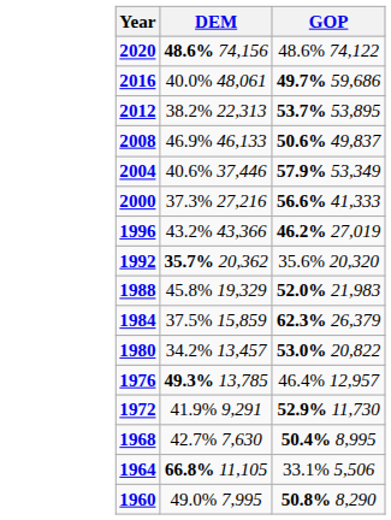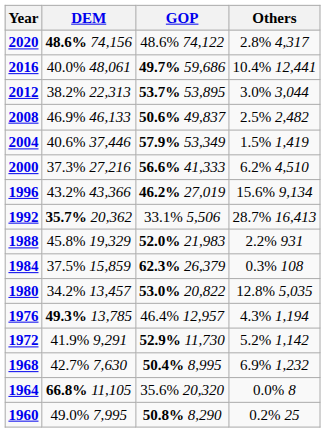+ column: Others | 2.8% 4,317 | 10.4% 12,441 | 3.0% 3,044 | 2.5% 2,482 | 1.5% 1,419 | 6.2% 4,510 | 15.6% 9,134 | 28.7% 16,413 | 2.2% 931 | 0.3% 108 | 12.8% 5,035 | 4.3% 1,194 | 5.2% 1,142 | 6.9% 1,232 | 0.0% 8 | 0.2% 25
1992 | GOP: 35.6% 20,320 -> 33.1% 5,506
1964 | GOP: 33.1% 5,506 -> 35.6% 20,320
